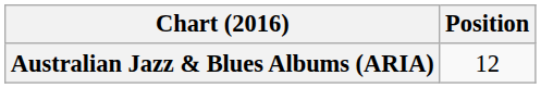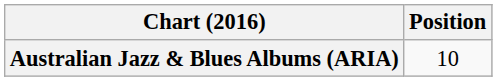Australian Jazz & Blues Albums (ARIA) | Position: 12 -> 10
